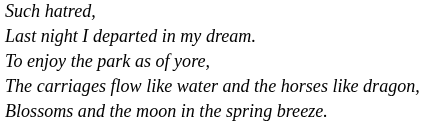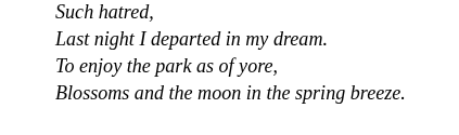- row: The carriages flow like water and the horses like dragon,
